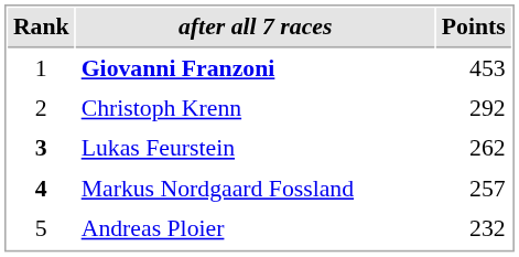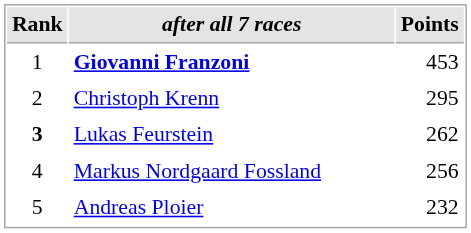Christoph Krenn | Points: 292 -> 295
Markus Nordgaard Fossland | Rank: bold -> normal
Markus Nordgaard Fossland | Points: 257 -> 256
